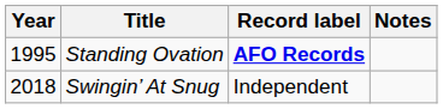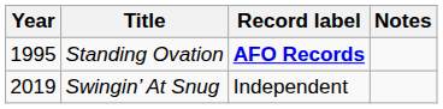Swingin’ At Snug | Year: 2018 -> 2019
